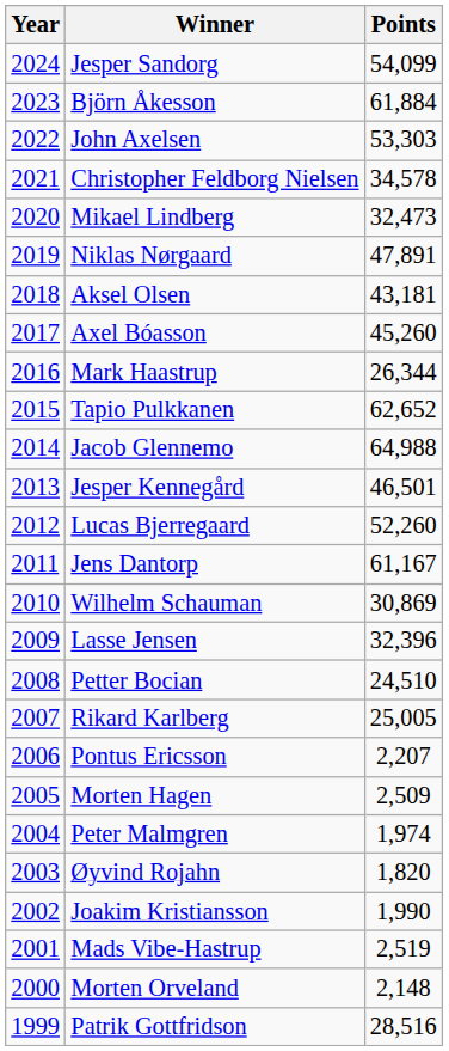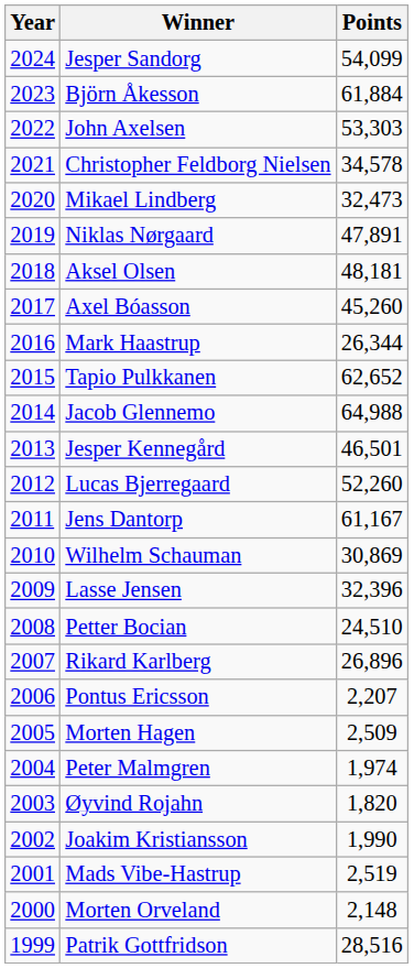Aksel Olsen | Points: 43,181 -> 48,181
Rikard Karlberg | Points: 25,005 -> 26,896
